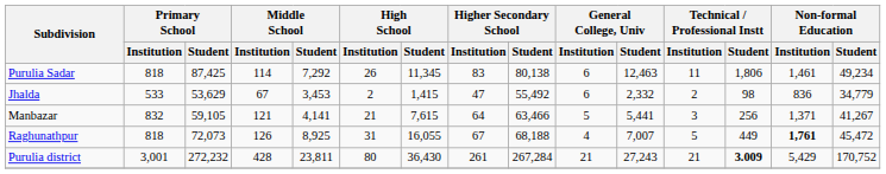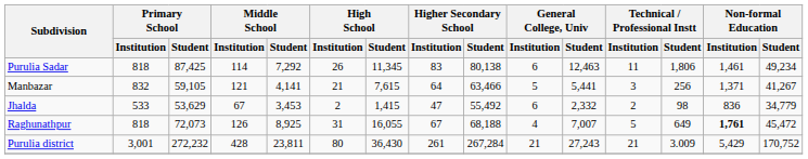rows swapped: Manbazar <-> Jhalda
Raghunathpur | Technical / Professional Instt / Student: 449 -> 649
Purulia district | Technical / Professional Instt / Student: bold -> normal
